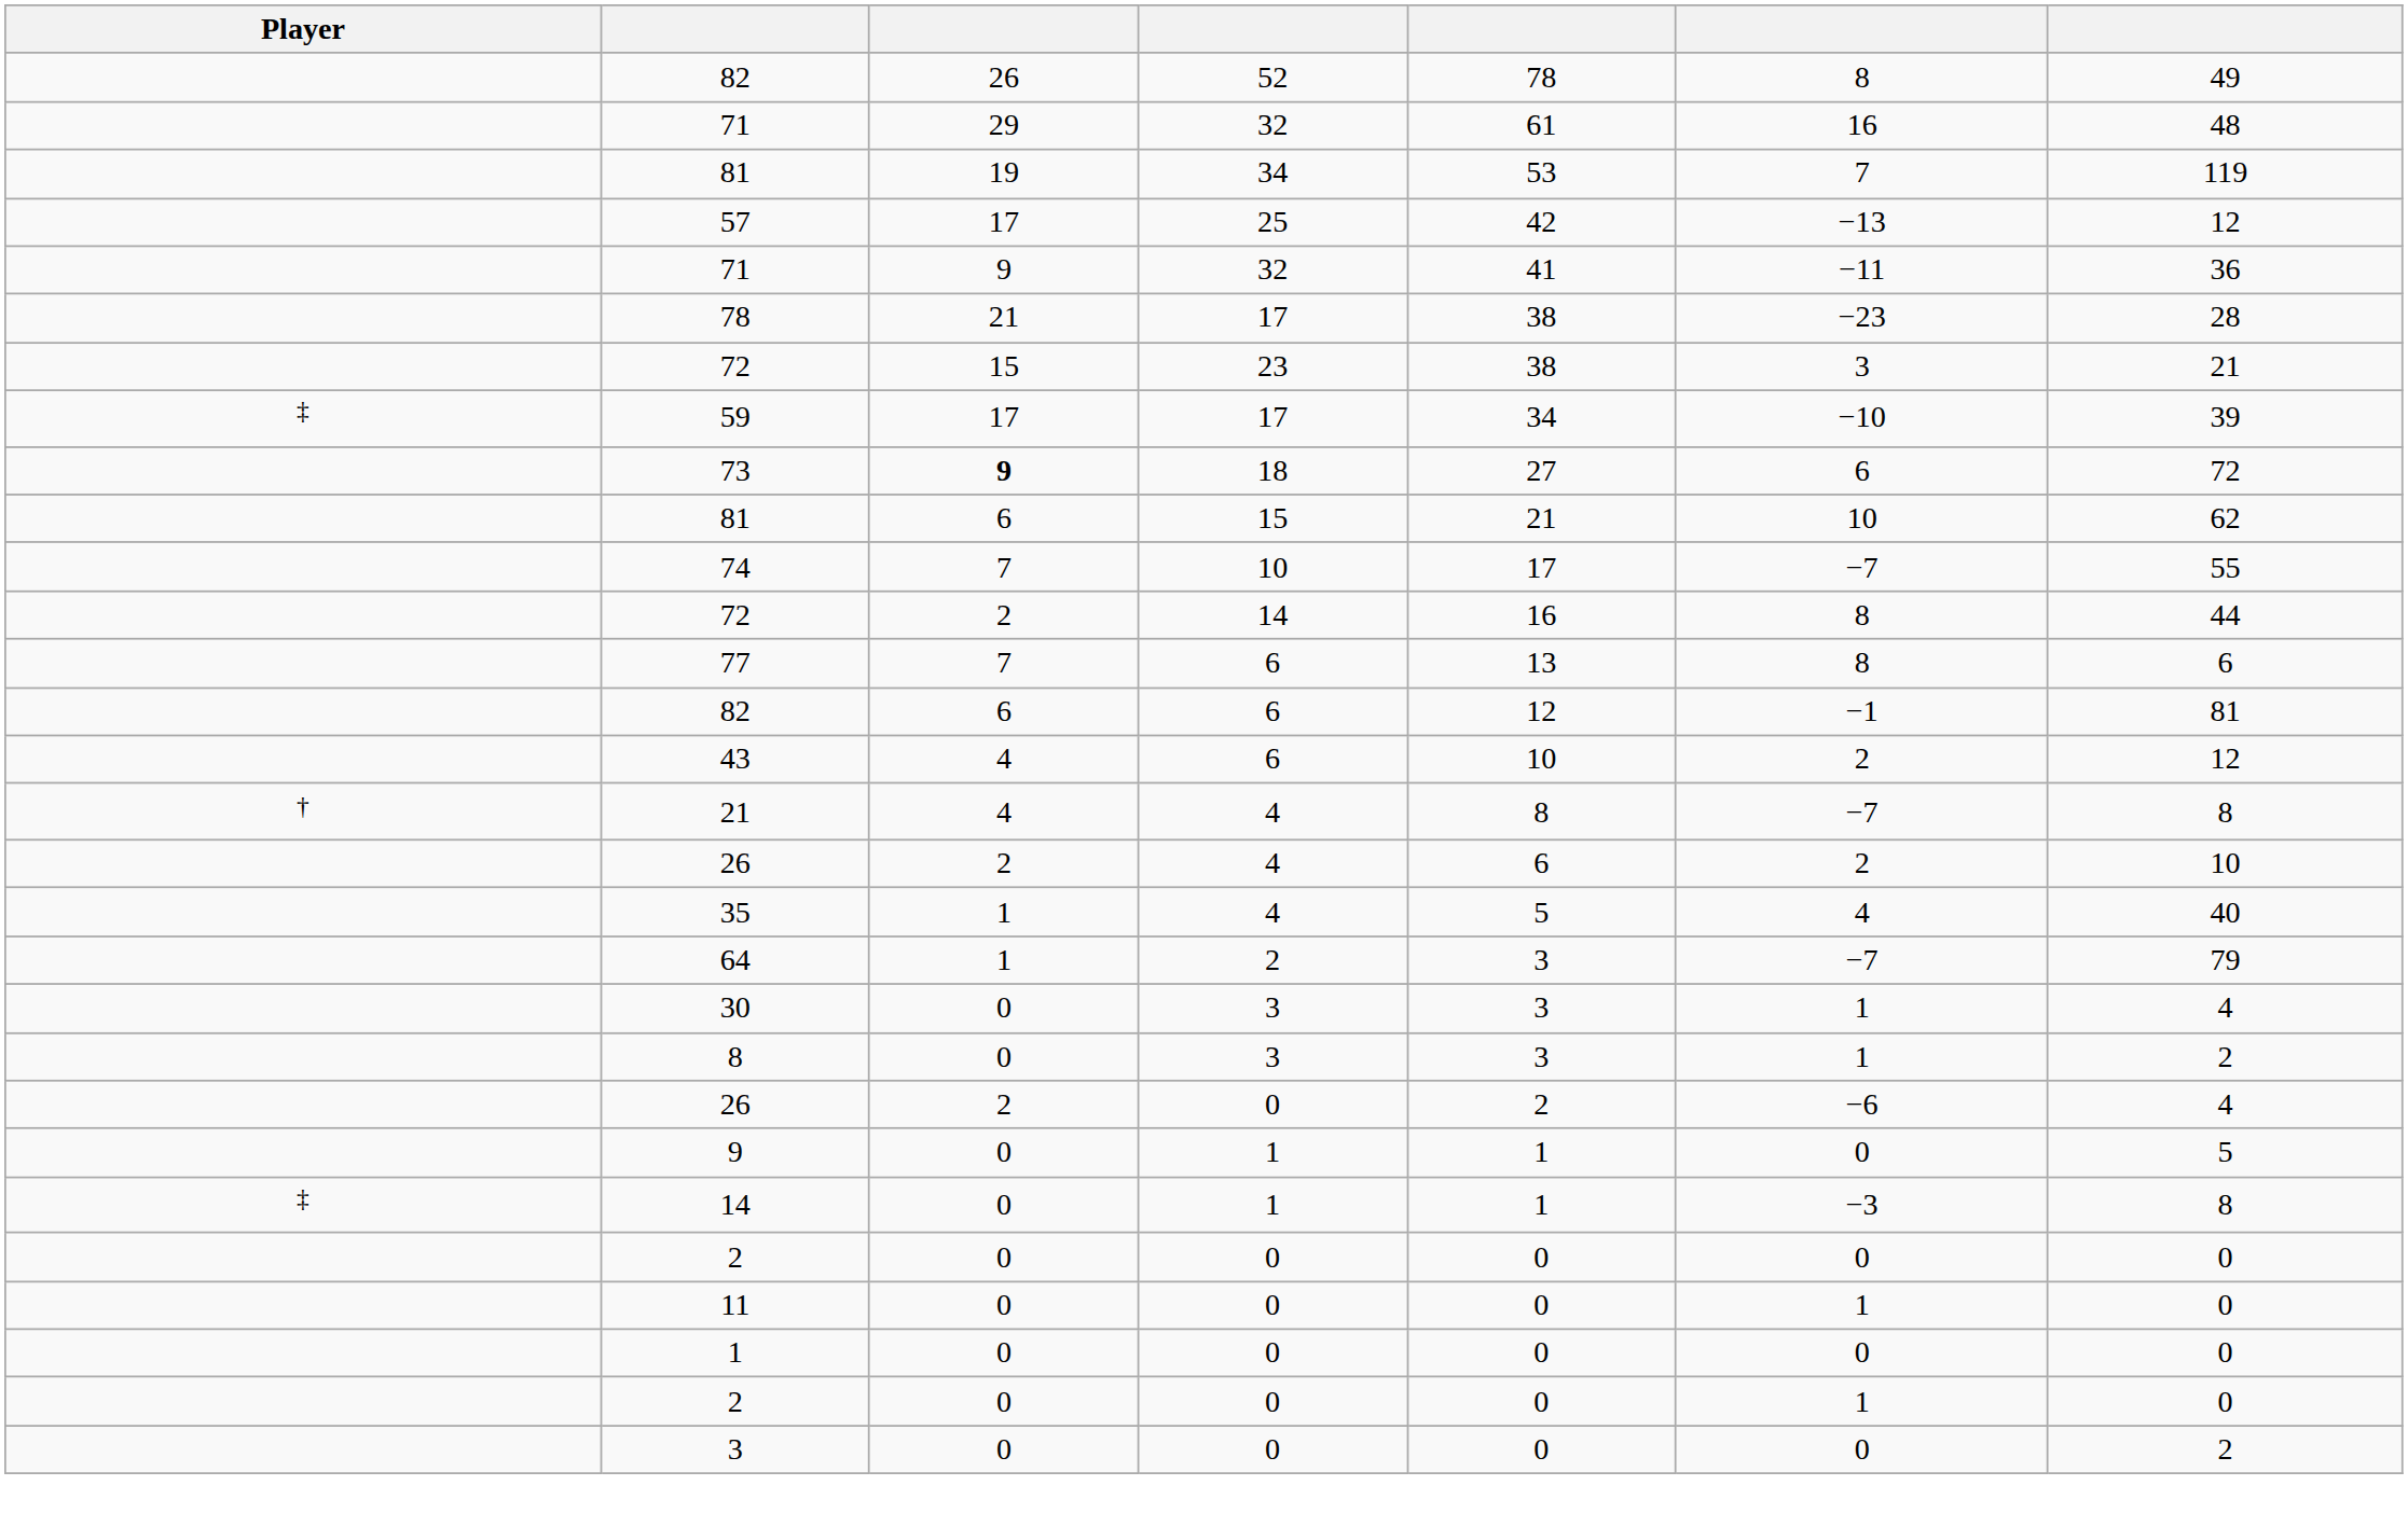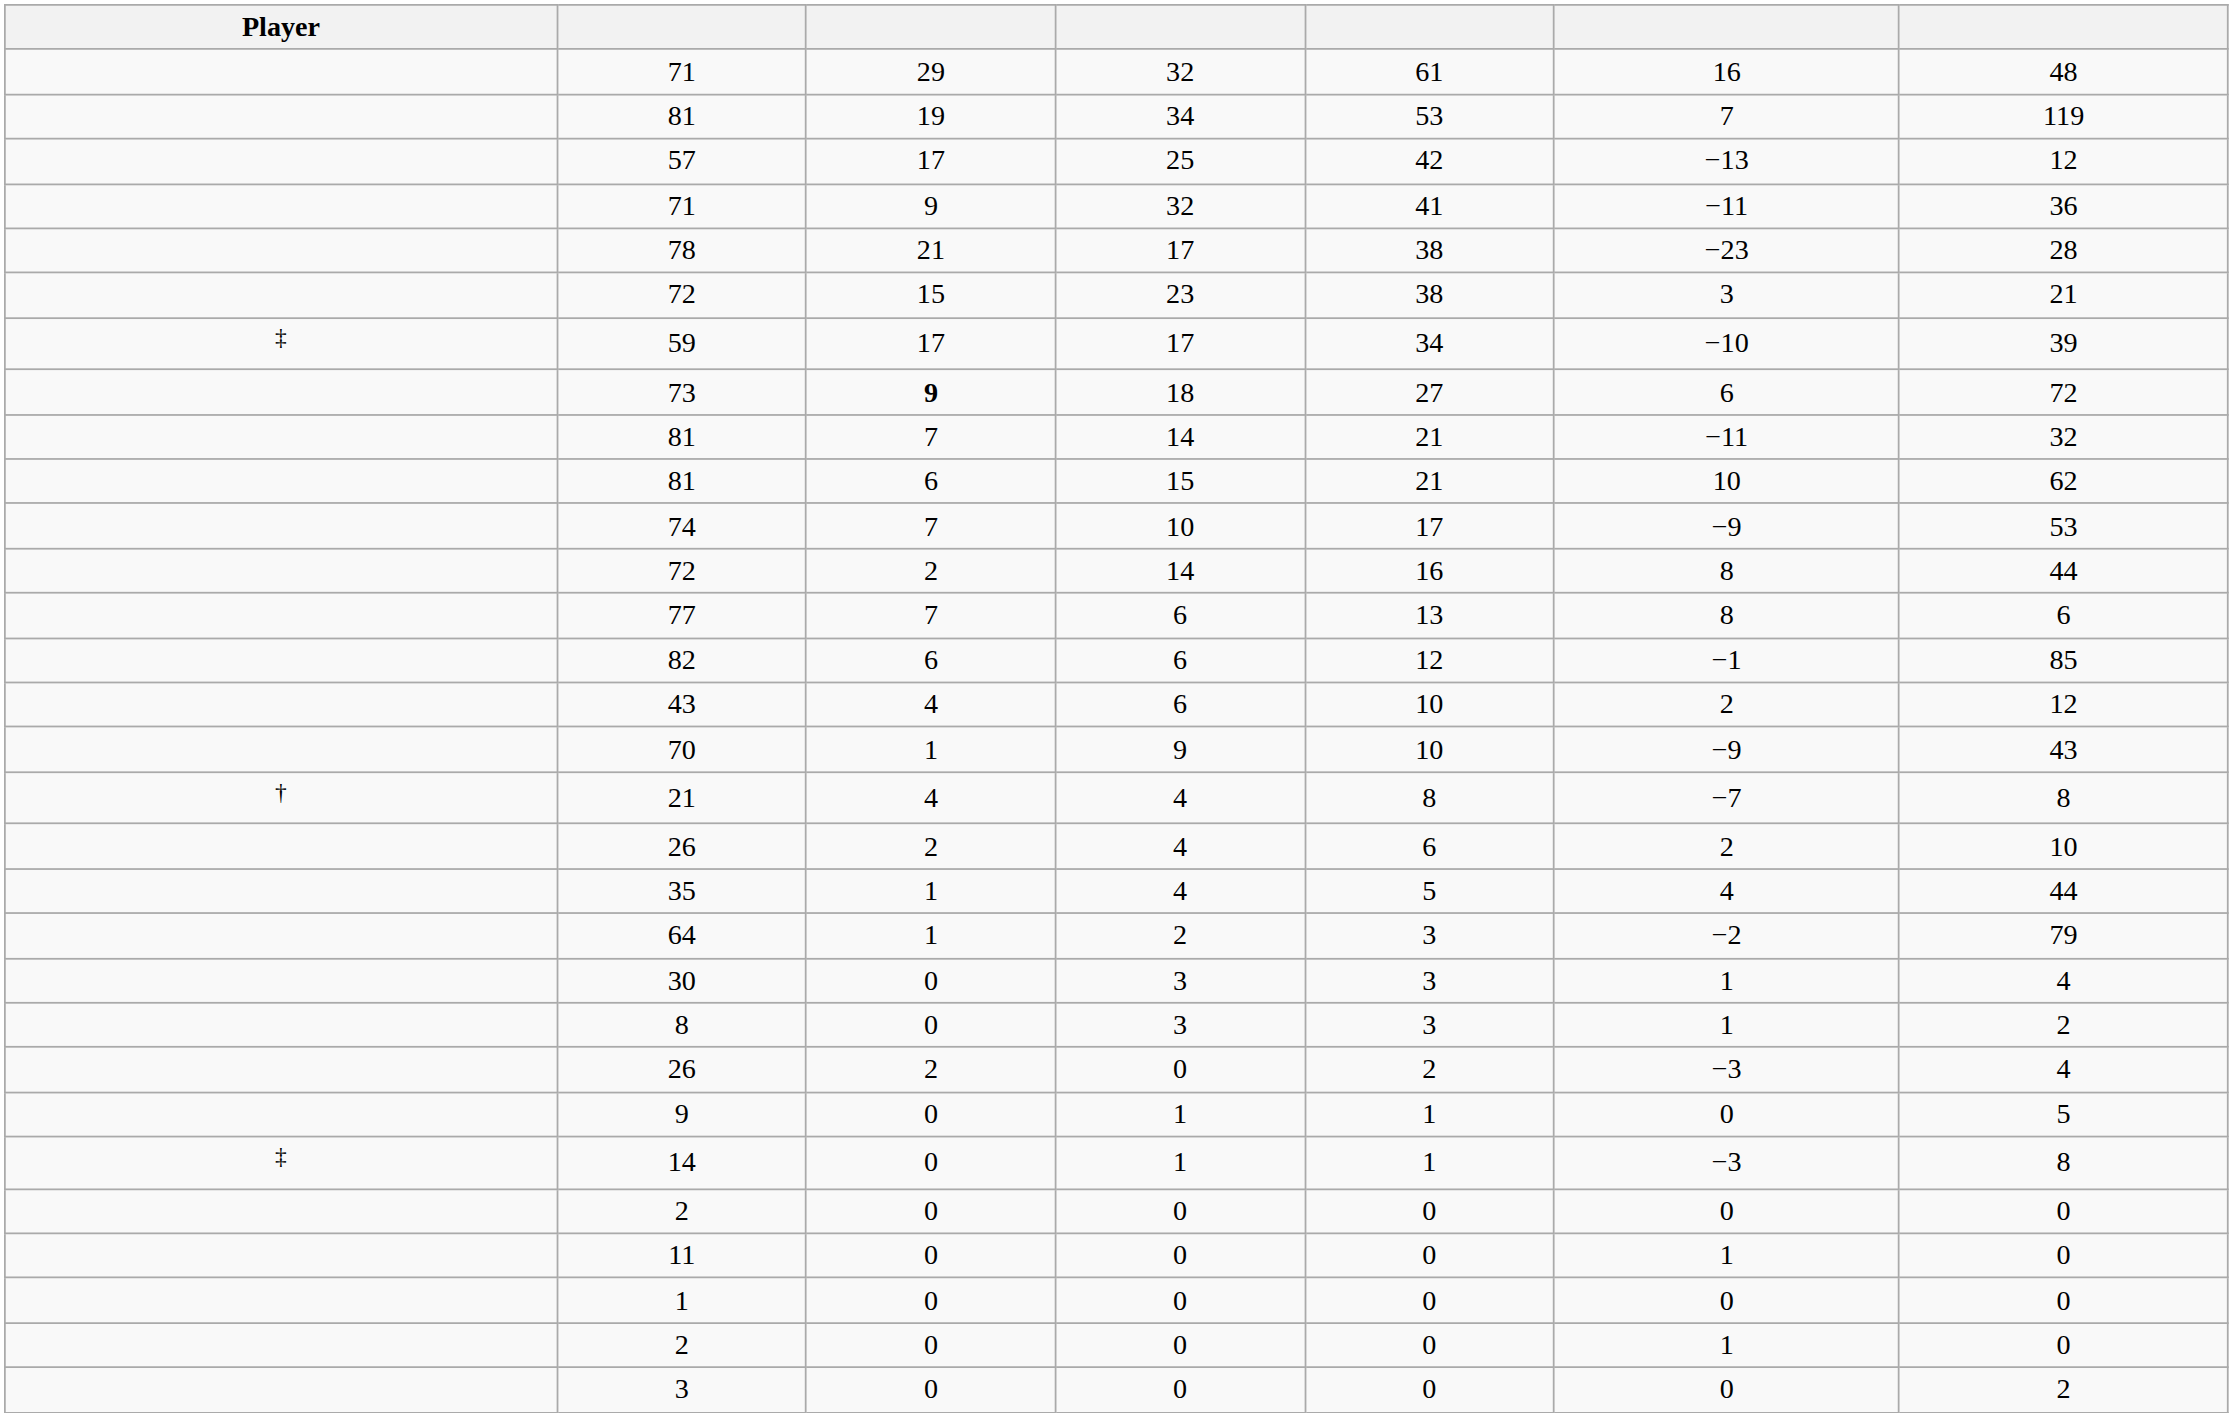- row: 82 | 26 | 52 | 78 | 8 | 49
+ row: 81 | 7 | 14 | 21 | −11 | 32
74 | column 6: −7 -> −9
74 | column 7: 55 -> 53
82 / 6 | column 7: 81 -> 85
+ row: 70 | 1 | 9 | 10 | −9 | 43
35 | column 7: 40 -> 44
64 | column 6: −7 -> −2
26 / 0 | column 6: −6 -> −3
